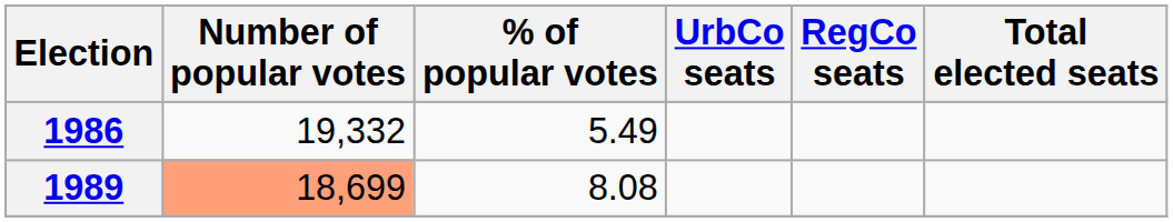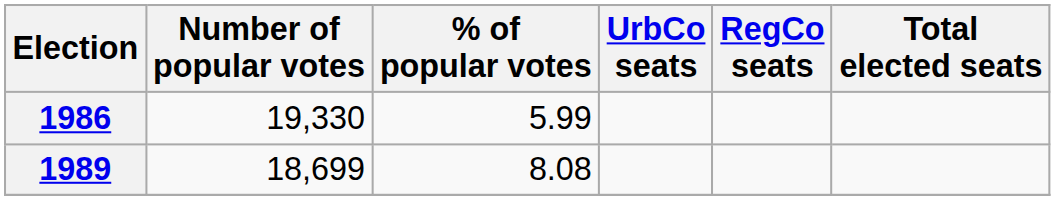1986 | Number of popular votes: 19,332 -> 19,330
1986 | % of popular votes: 5.49 -> 5.99
1989 | Number of popular votes: lightsalmon background -> no background
